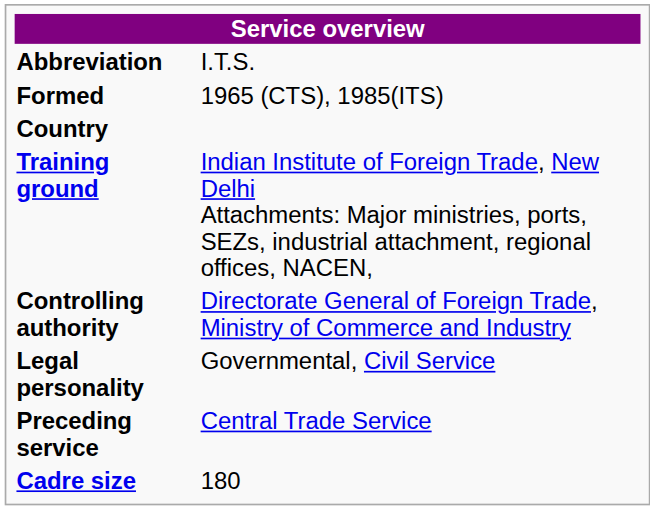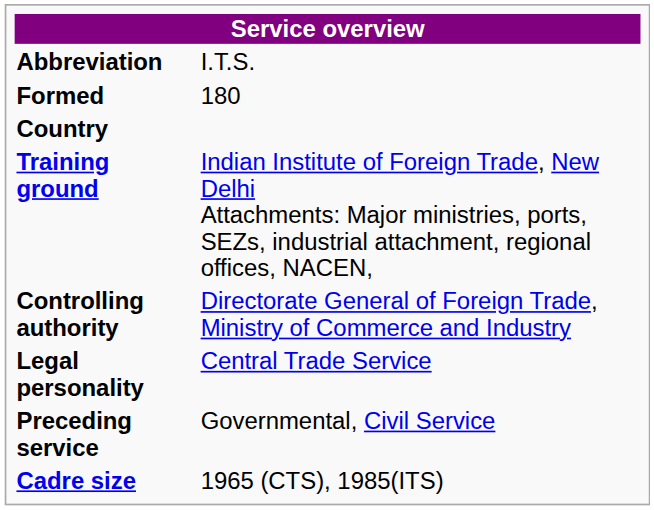Formed | column 2: 1965 (CTS), 1985(ITS) -> 180
Legal personality | column 2: Governmental, Civil Service -> Central Trade Service
Preceding service | column 2: Central Trade Service -> Governmental, Civil Service
Cadre size | column 2: 180 -> 1965 (CTS), 1985(ITS)
